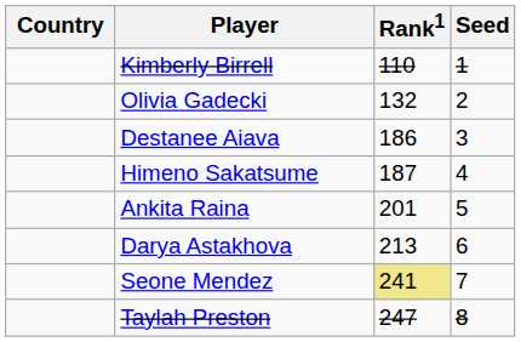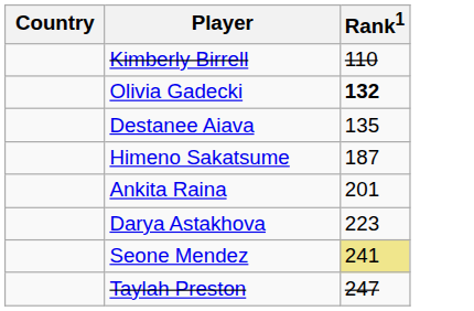- column: Seed | 1 | 2 | 3 | 4 | 5 | 6 | 7 | 8
Olivia Gadecki | Rank1: normal -> bold
Destanee Aiava | Rank1: 186 -> 135
Darya Astakhova | Rank1: 213 -> 223
